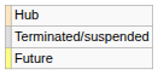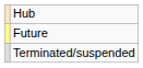rows swapped: Future <-> Terminated/suspended
